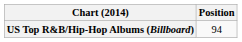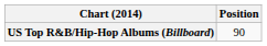US Top R&B/Hip-Hop Albums (Billboard) | Position: 94 -> 90
